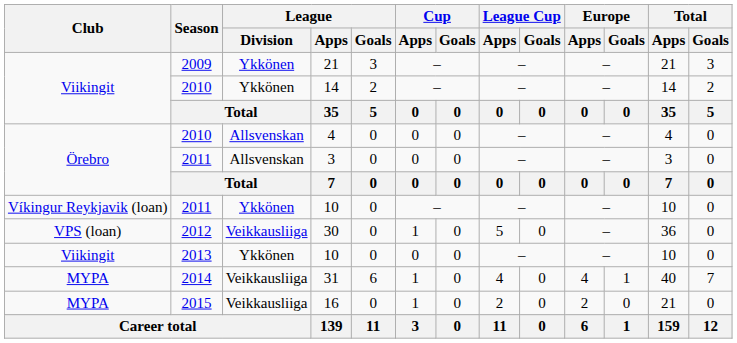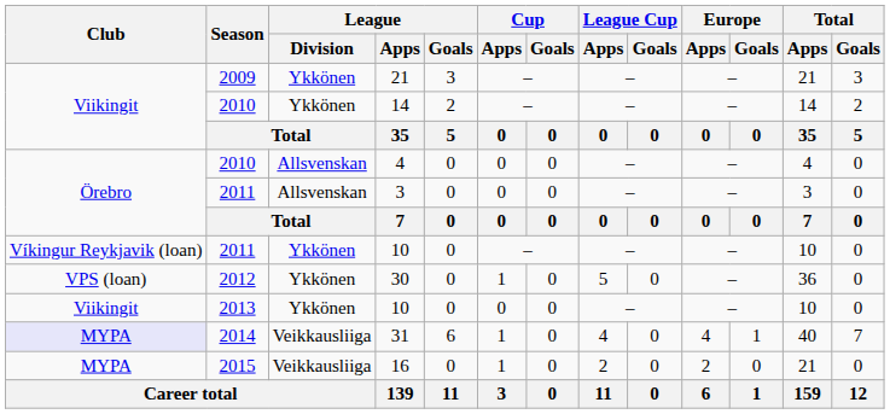30 | League / Division: Veikkausliiga -> Ykkönen
31 | Club: no background -> lavender background
